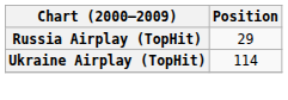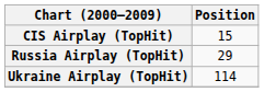+ row: CIS Airplay (TopHit) | 15
